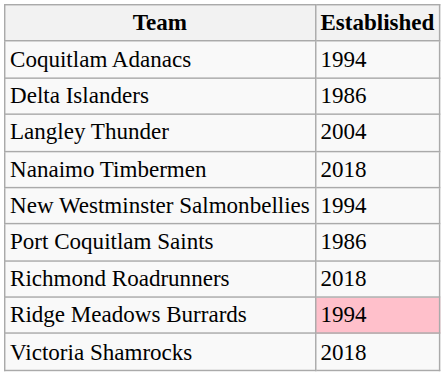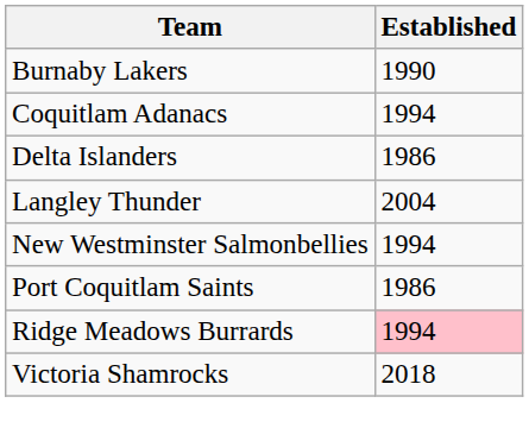+ row: Burnaby Lakers | 1990
- row: Nanaimo Timbermen | 2018
- row: Richmond Roadrunners | 2018
